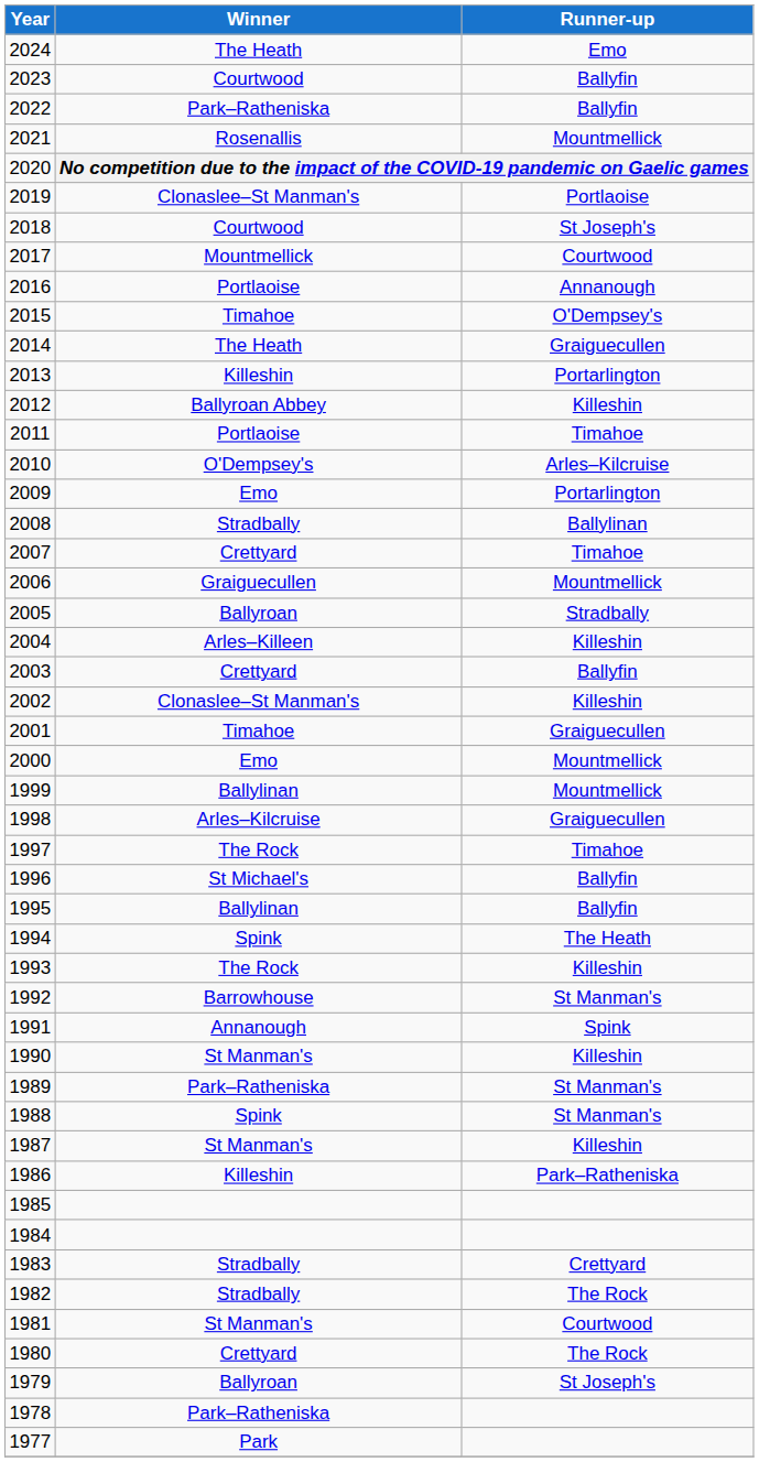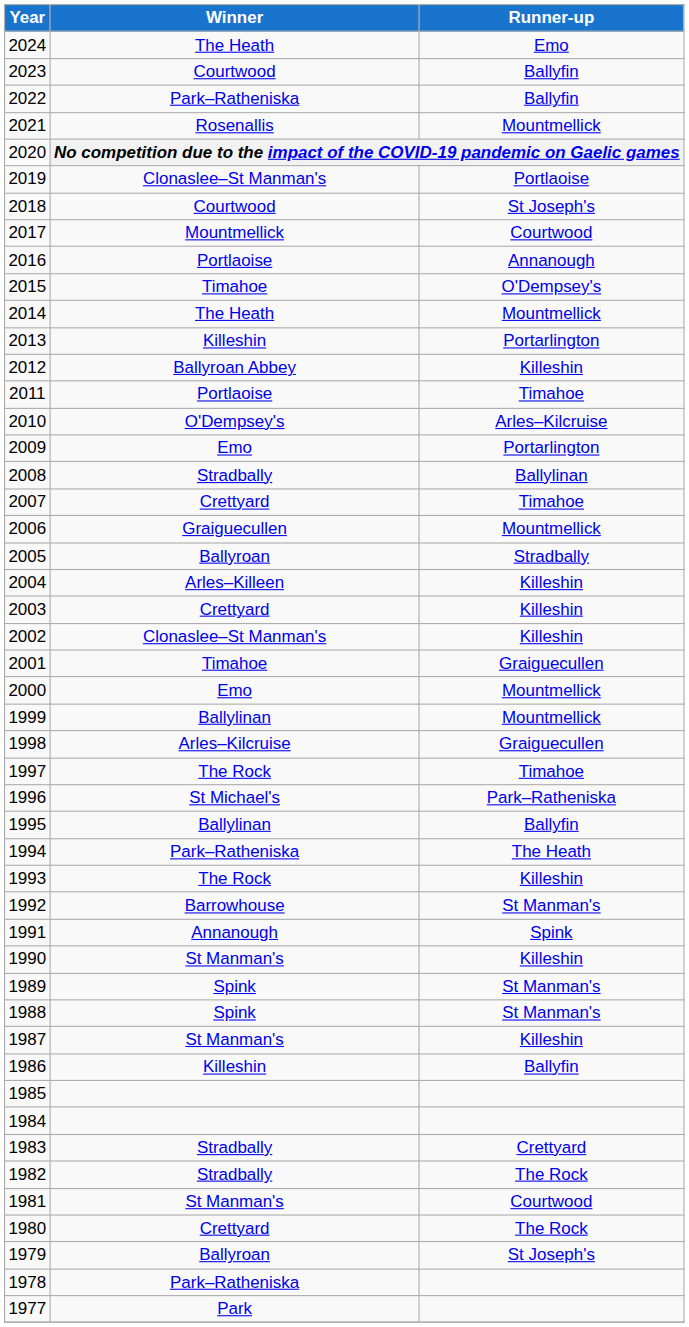2014 | Runner-up: Graiguecullen -> Mountmellick
2003 | Runner-up: Ballyfin -> Killeshin
1996 | Runner-up: Ballyfin -> Park–Ratheniska
1994 | Winner: Spink -> Park–Ratheniska
1989 | Winner: Park–Ratheniska -> Spink
1986 | Runner-up: Park–Ratheniska -> Ballyfin
